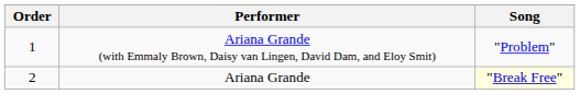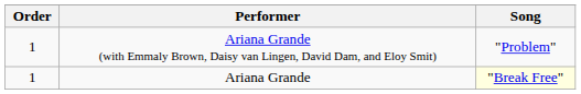Ariana Grande | Order: 2 -> 1
